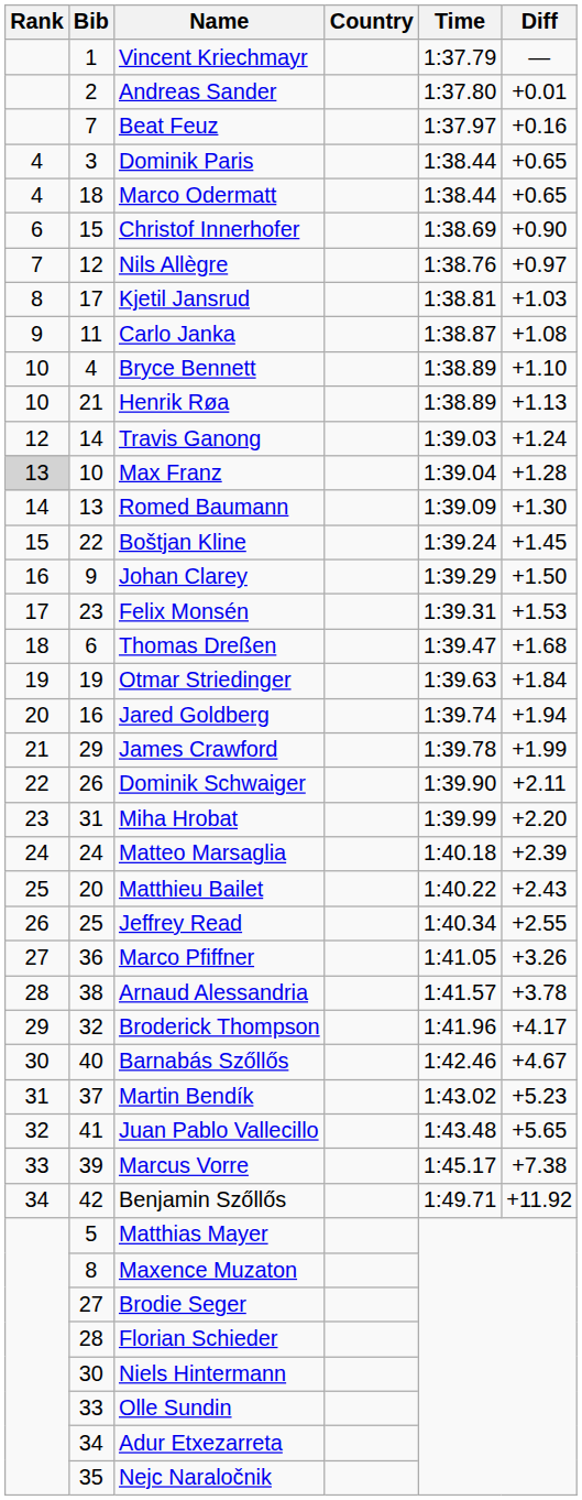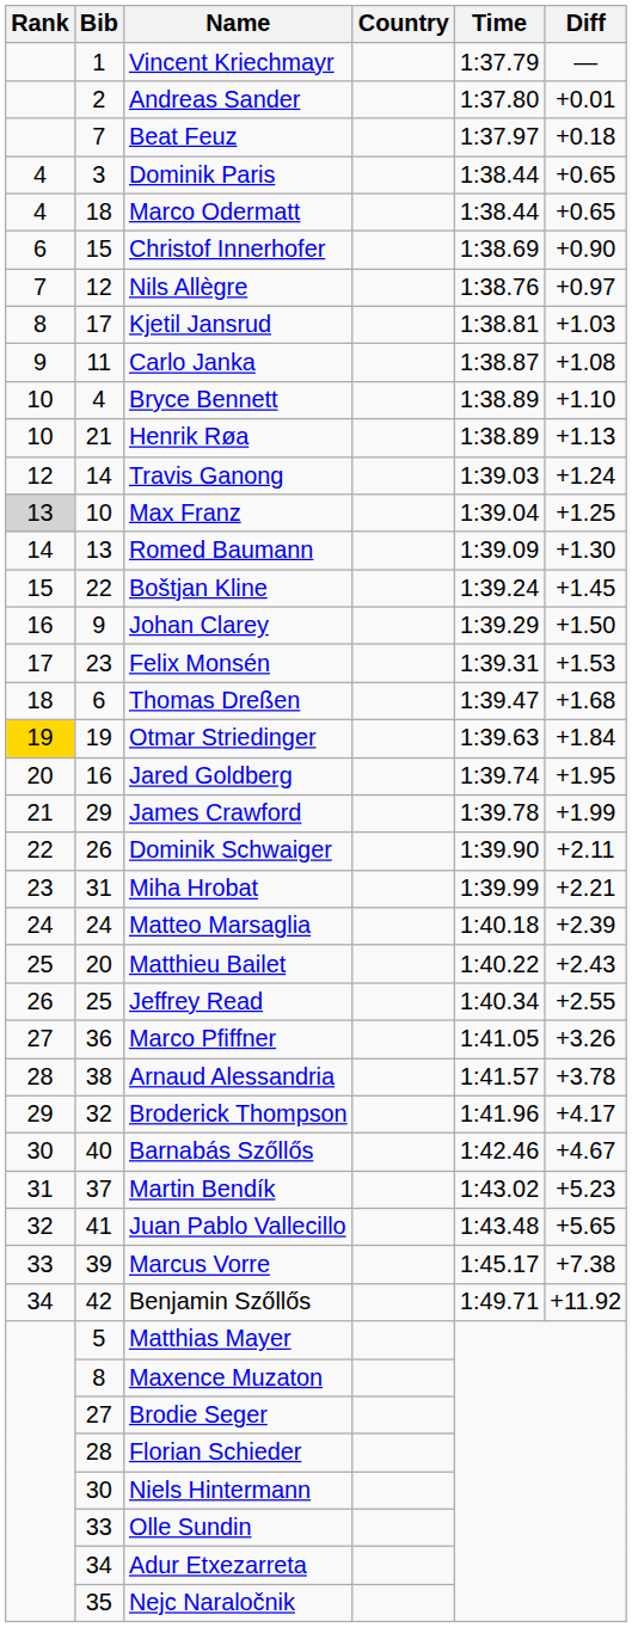Beat Feuz | Diff: +0.16 -> +0.18
Max Franz | Diff: +1.28 -> +1.25
Otmar Striedinger | Rank: no background -> gold background
Jared Goldberg | Diff: +1.94 -> +1.95
Miha Hrobat | Diff: +2.20 -> +2.21
